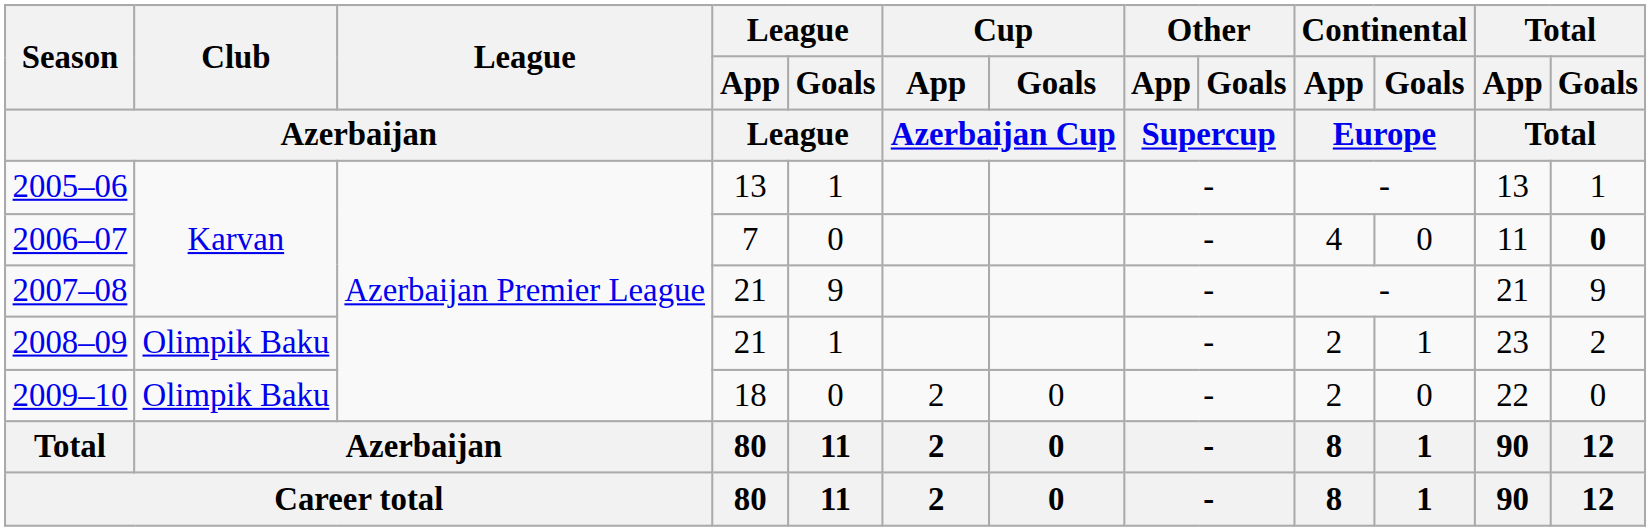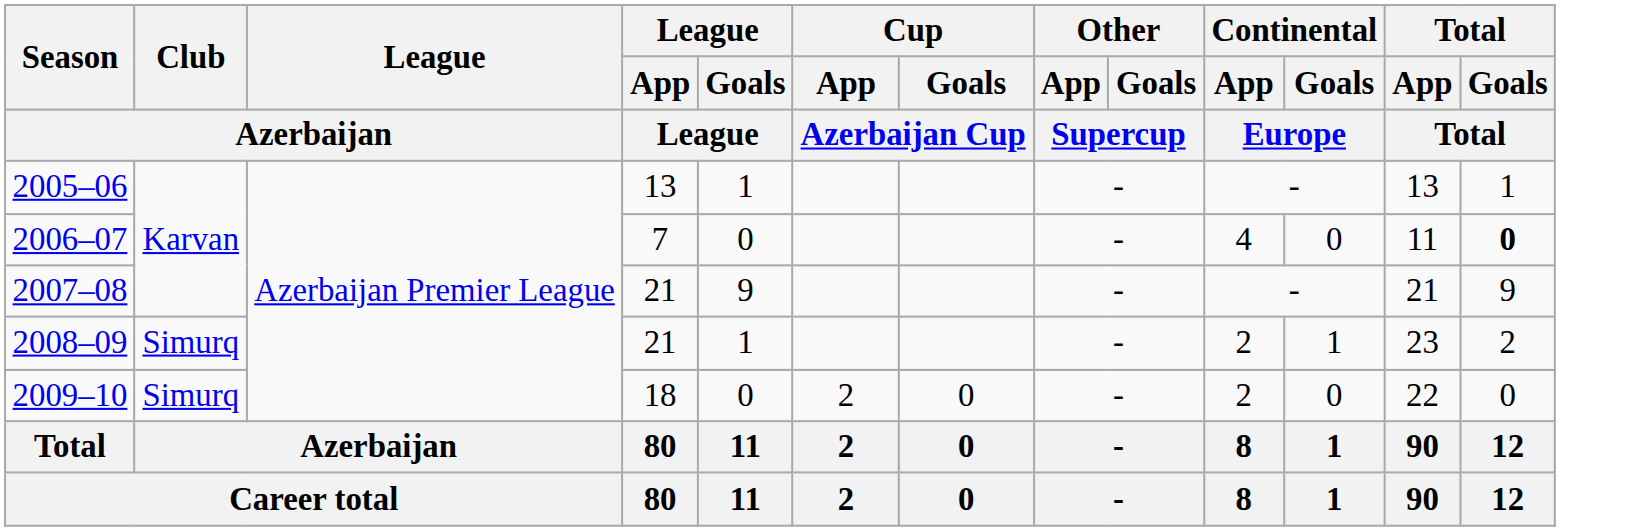2008–09 | Club / Azerbaijan: Olimpik Baku -> Simurq
2009–10 | Club / Azerbaijan: Olimpik Baku -> Simurq
